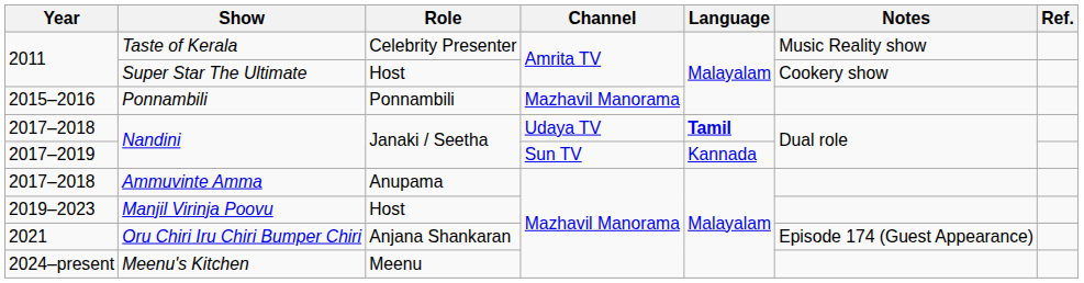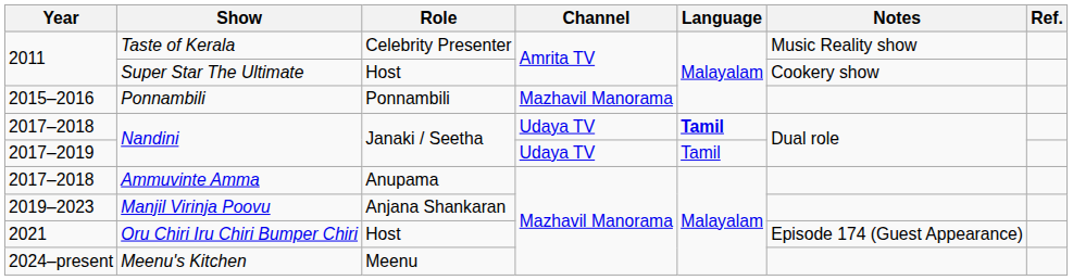2017–2019 / Nandini | Channel: Sun TV -> Udaya TV
2017–2019 / Nandini | Language: Kannada -> Tamil
Manjil Virinja Poovu | Role: Host -> Anjana Shankaran
Oru Chiri Iru Chiri Bumper Chiri | Role: Anjana Shankaran -> Host
